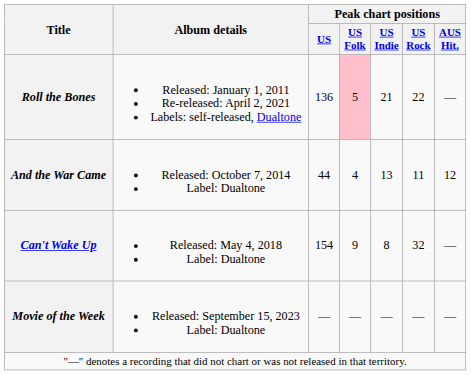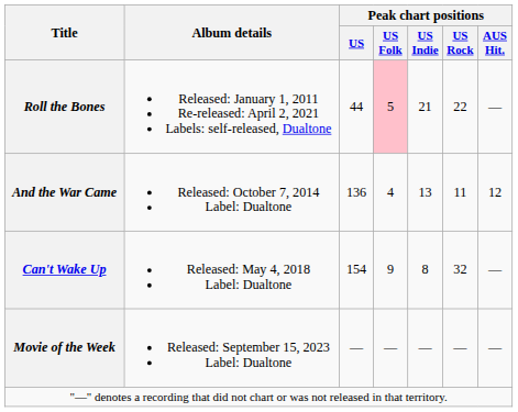Roll the Bones | Peak chart positions / US: 136 -> 44
And the War Came | Peak chart positions / US: 44 -> 136
